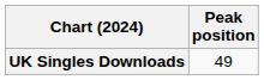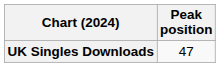UK Singles Downloads | Peak position: 49 -> 47
